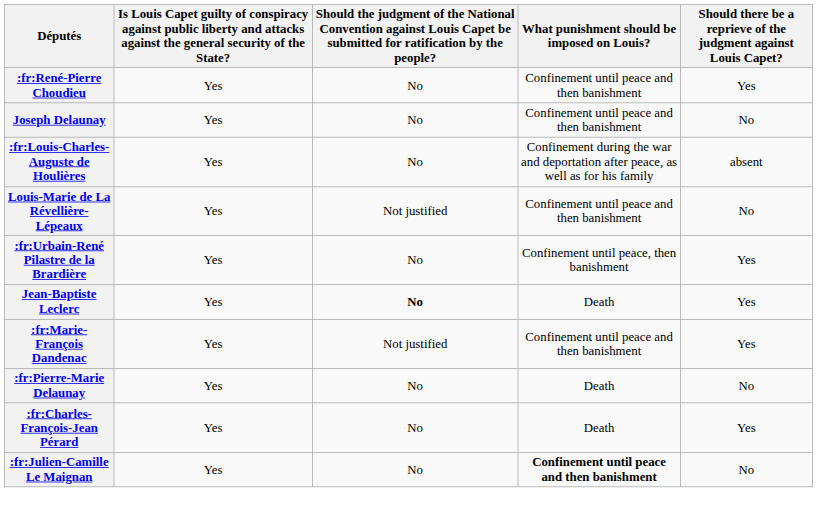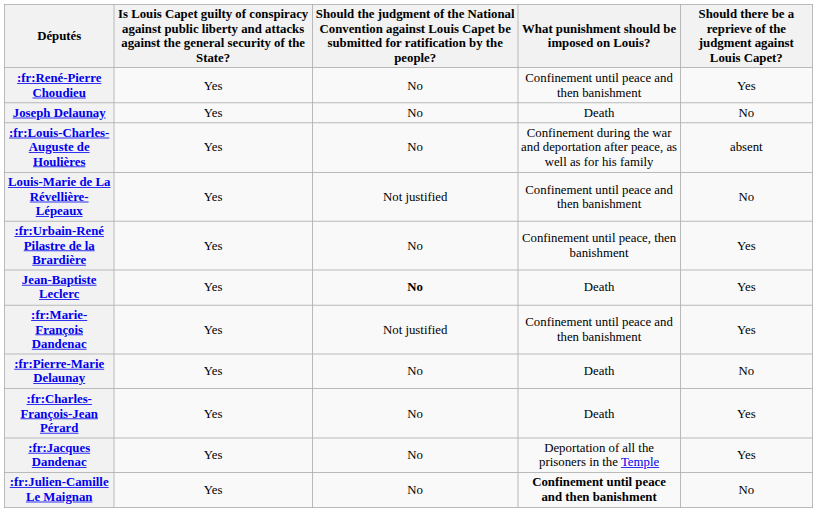Joseph Delaunay | What punishment should be imposed on Louis?: Confinement until peace and then banishment -> Death
+ row: :fr:Jacques Dandenac | Yes | No | Deportation of all the prisoners in the Temple | Yes
